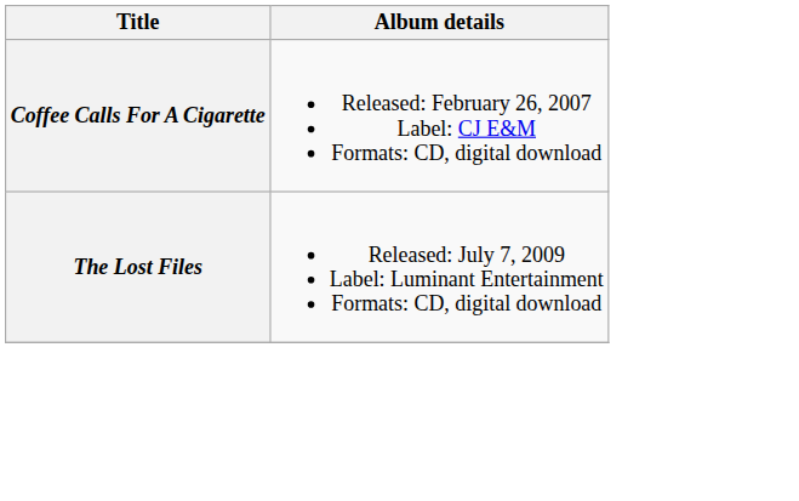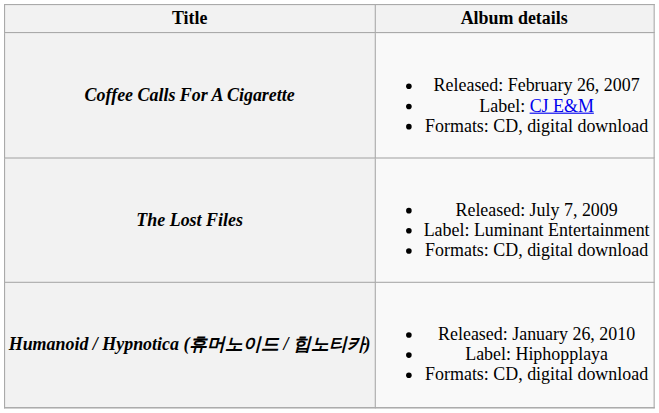+ row: Humanoid / Hypnotica (휴머노이드 / 힙노티카) | Released: January 26, 2010 Label: Hiphopplaya Formats: CD, digital download
